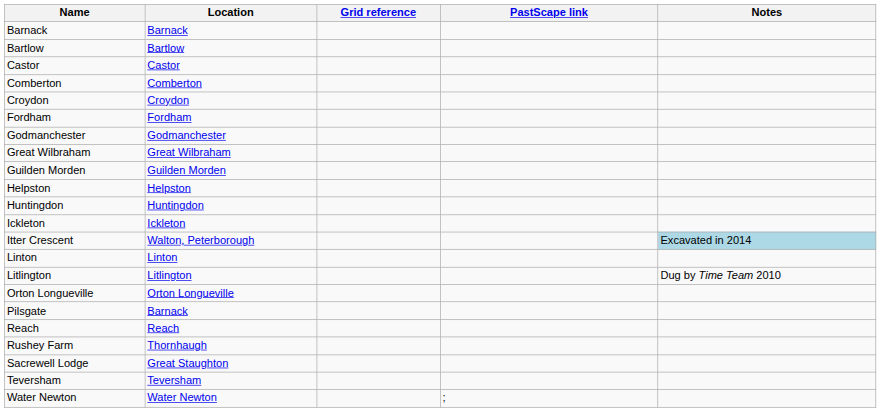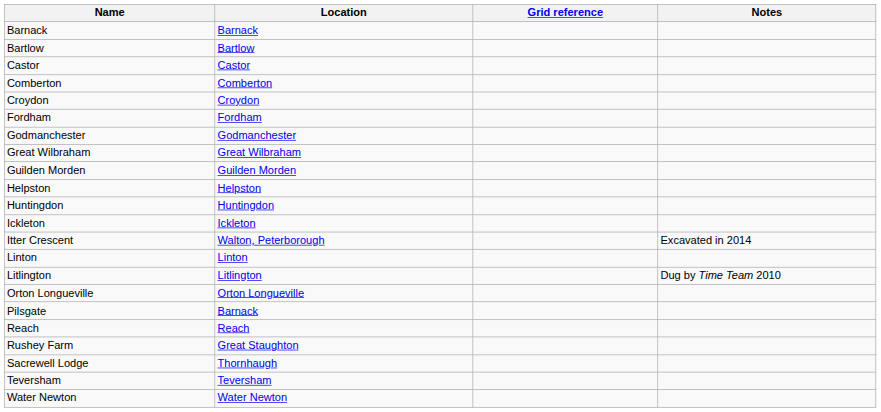- column: PastScape link | ;
Itter Crescent | Notes: lightblue background -> no background
Rushey Farm | Location: Thornhaugh -> Great Staughton
Sacrewell Lodge | Location: Great Staughton -> Thornhaugh
